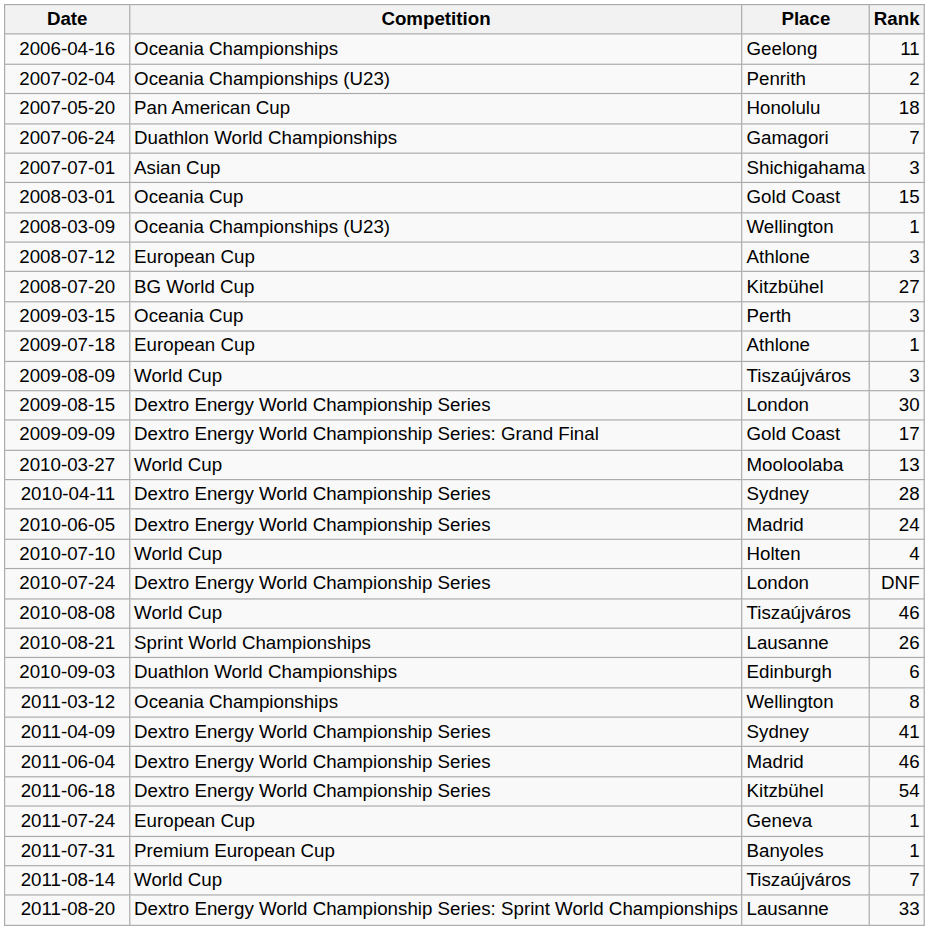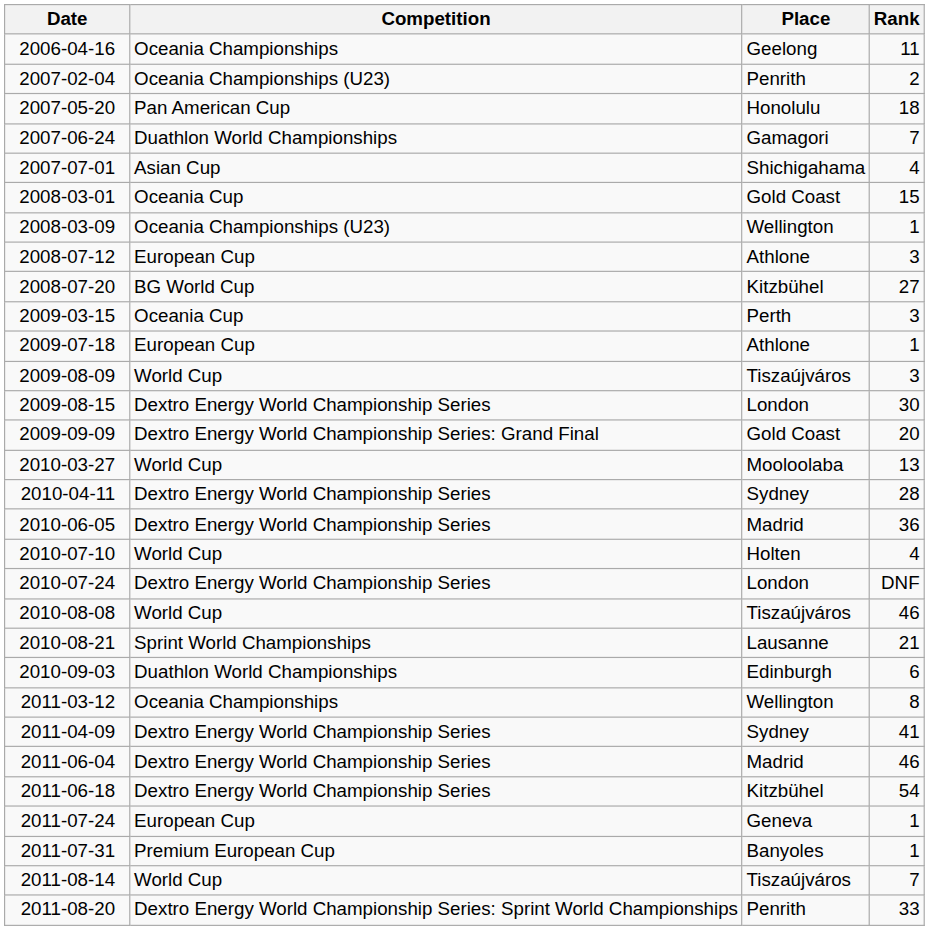2007-07-01 | Rank: 3 -> 4
2009-09-09 | Rank: 17 -> 20
2010-06-05 | Rank: 24 -> 36
2010-08-21 | Rank: 26 -> 21
2011-08-20 | Place: Lausanne -> Penrith
